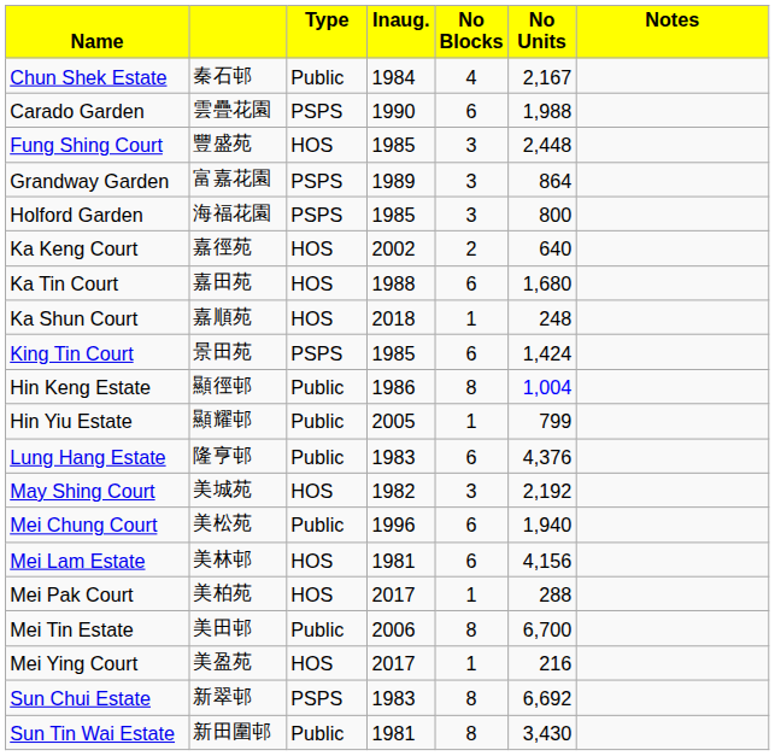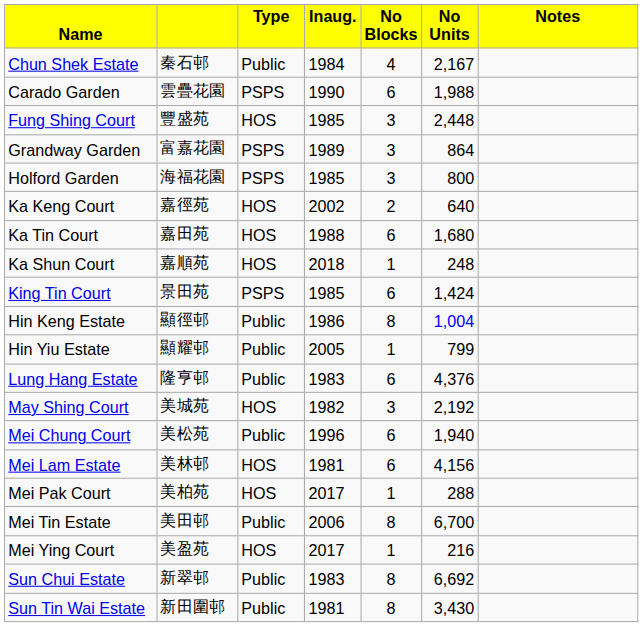Sun Chui Estate | column 3: PSPS -> Public
